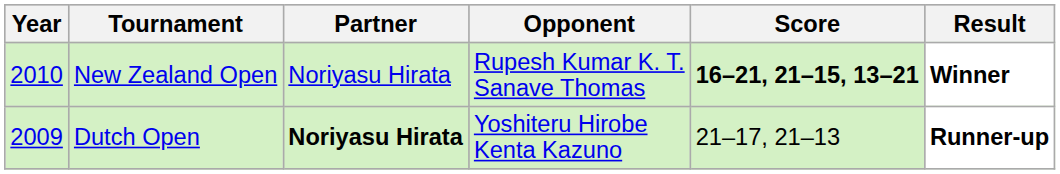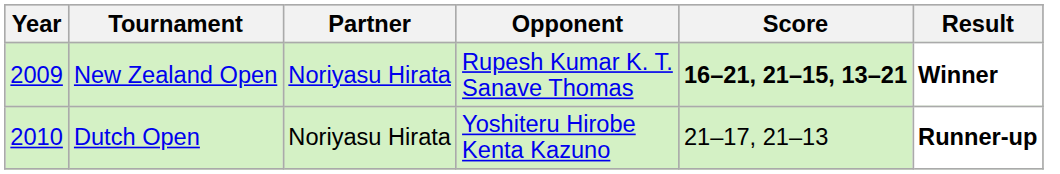New Zealand Open | Year: 2010 -> 2009
Dutch Open | Year: 2009 -> 2010
Dutch Open | Partner: bold -> normal
